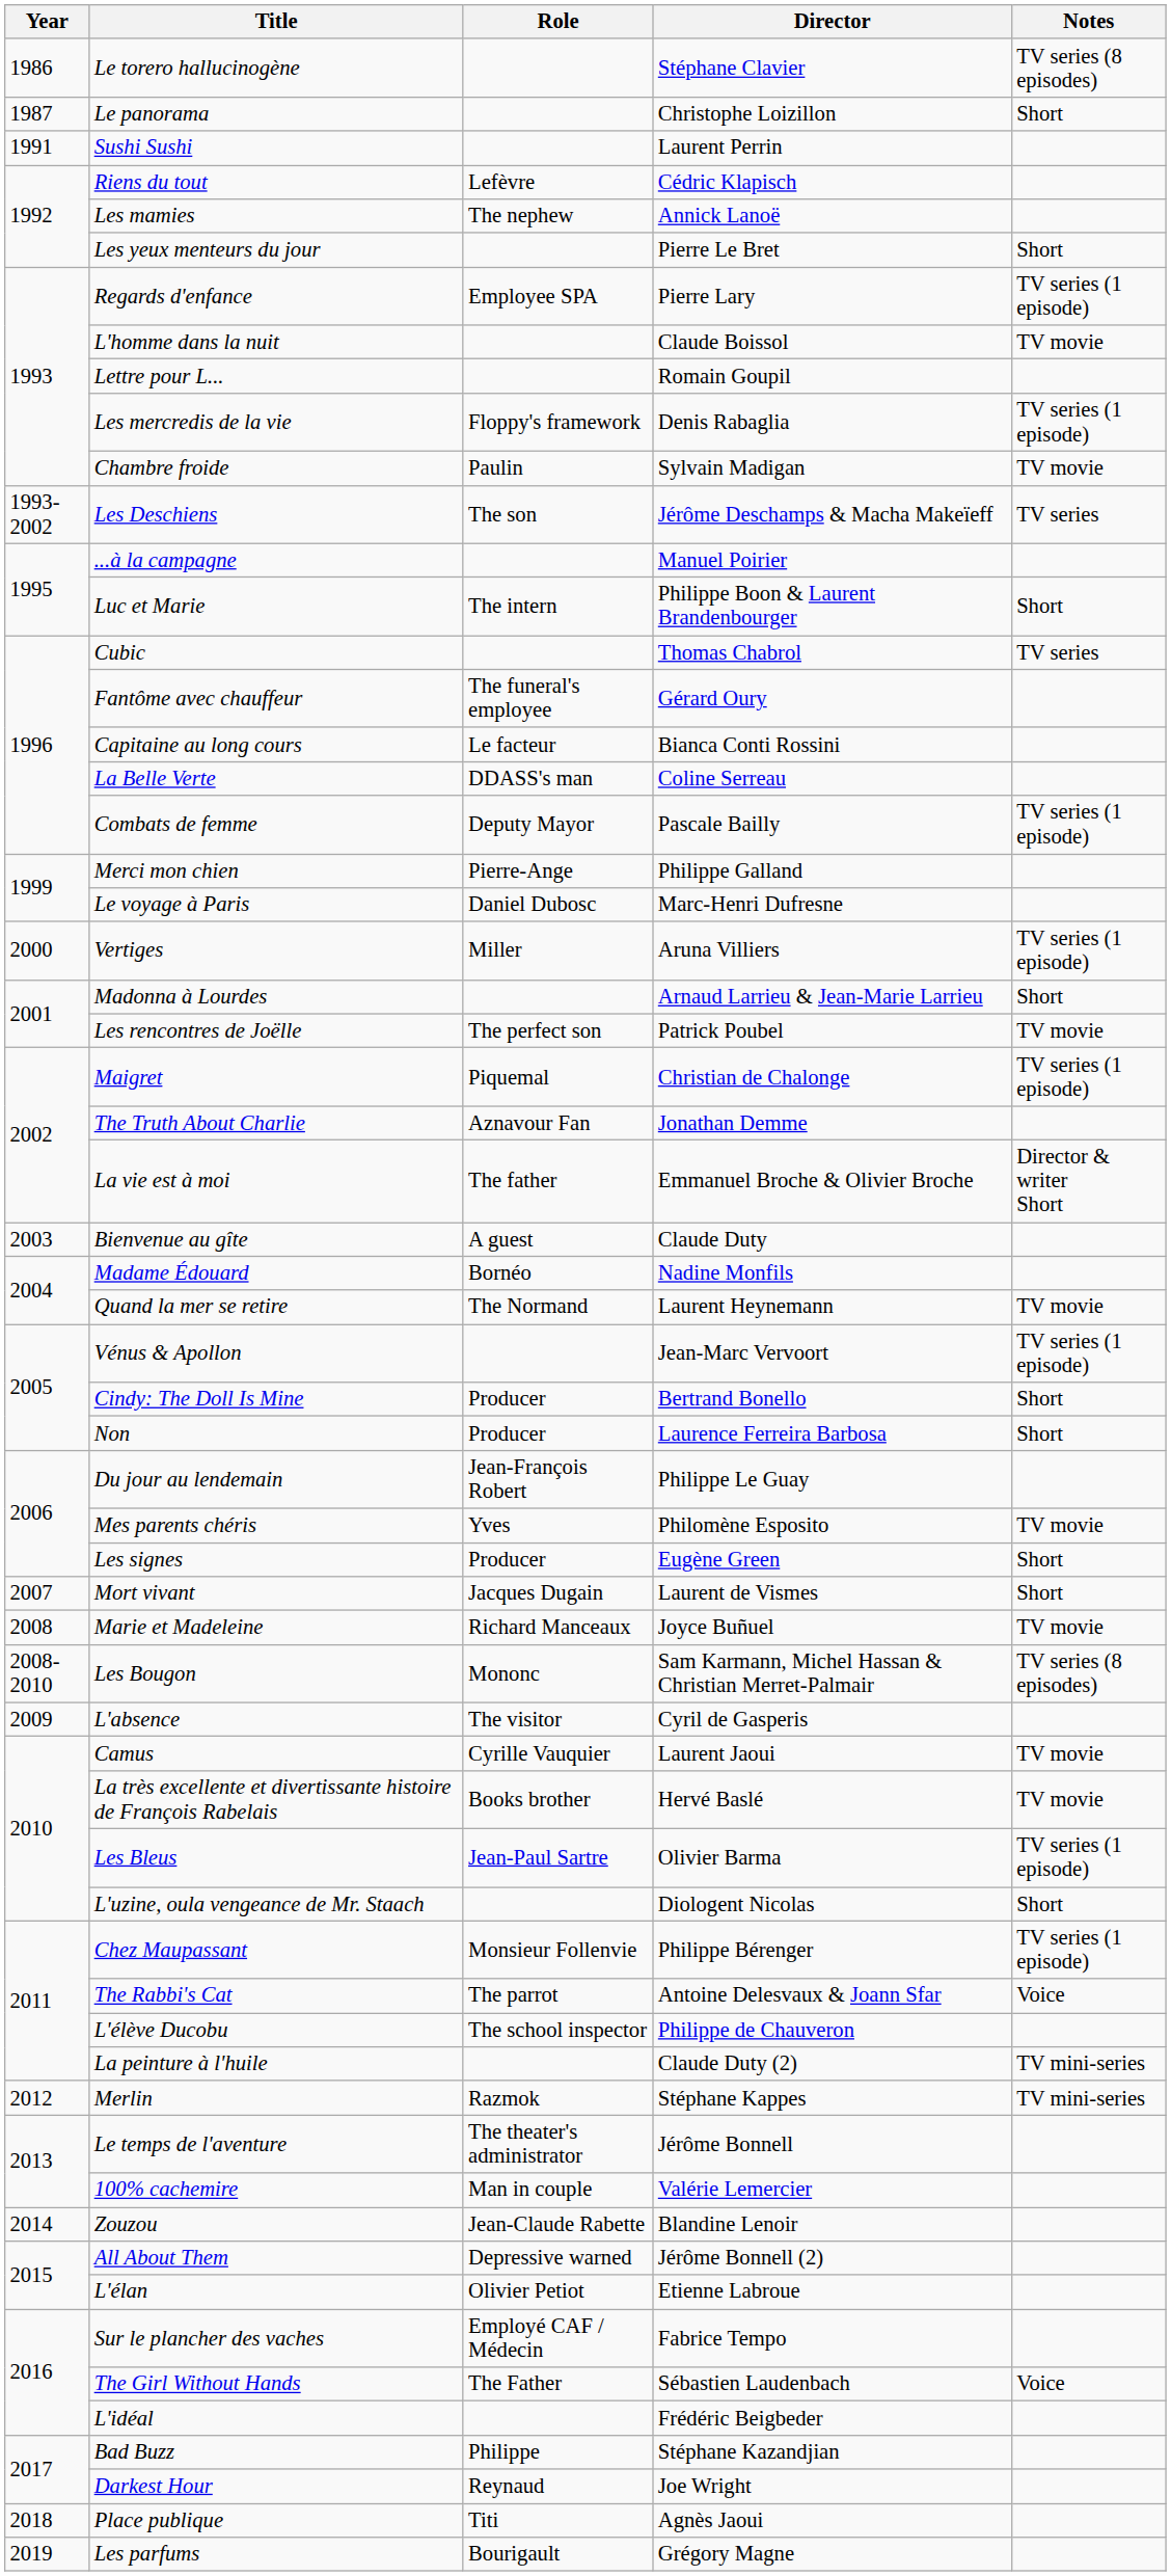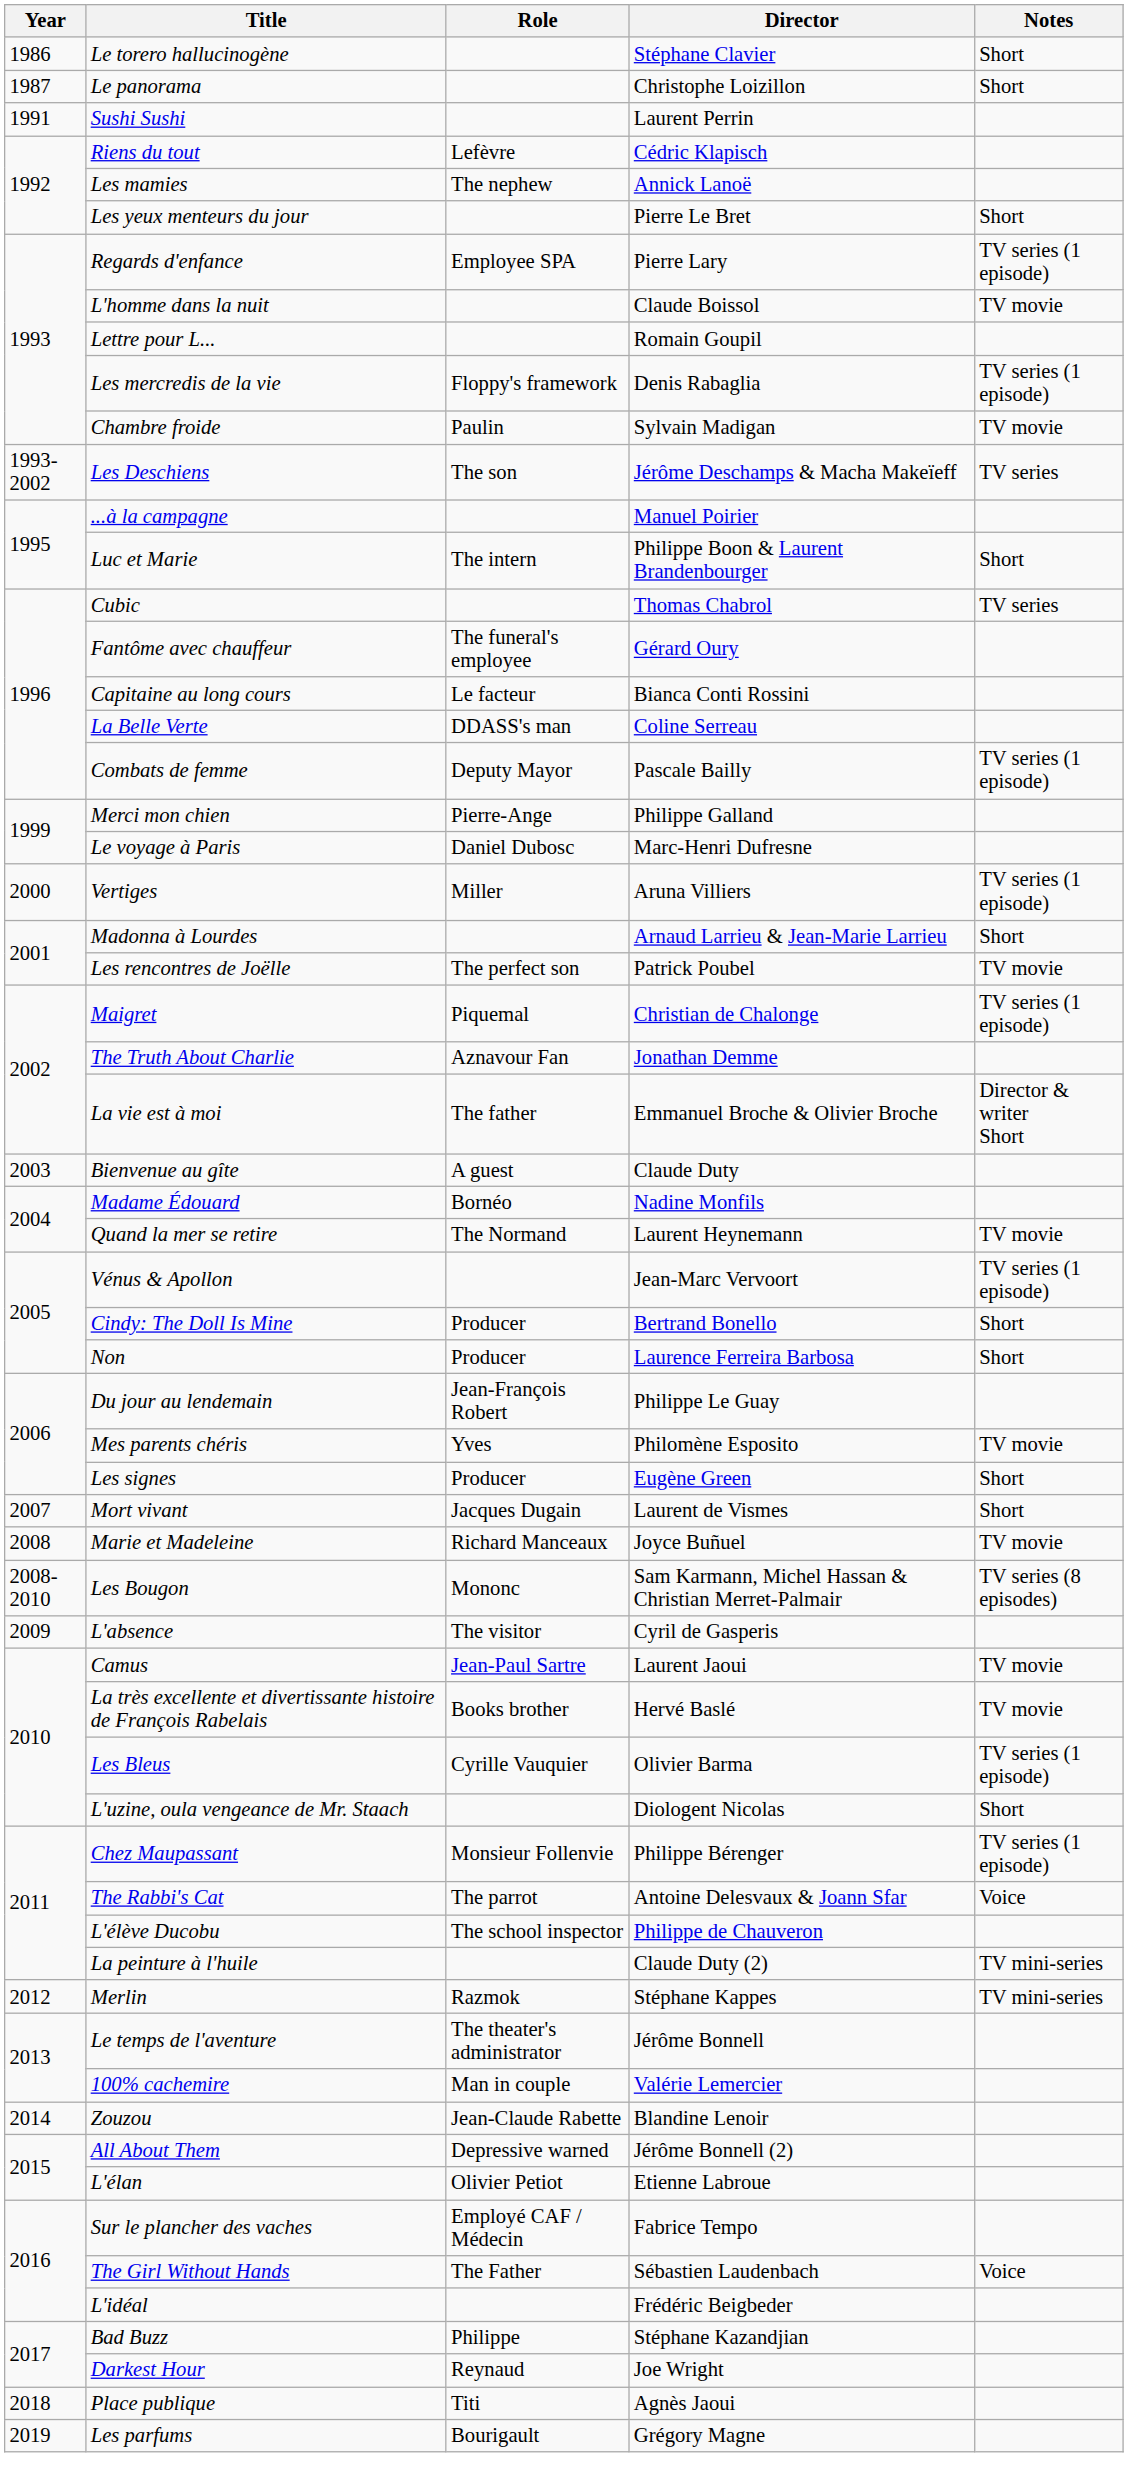Le torero hallucinogène | Notes: TV series (8 episodes) -> Short
Camus | Role: Cyrille Vauquier -> Jean-Paul Sartre
Les Bleus | Role: Jean-Paul Sartre -> Cyrille Vauquier
